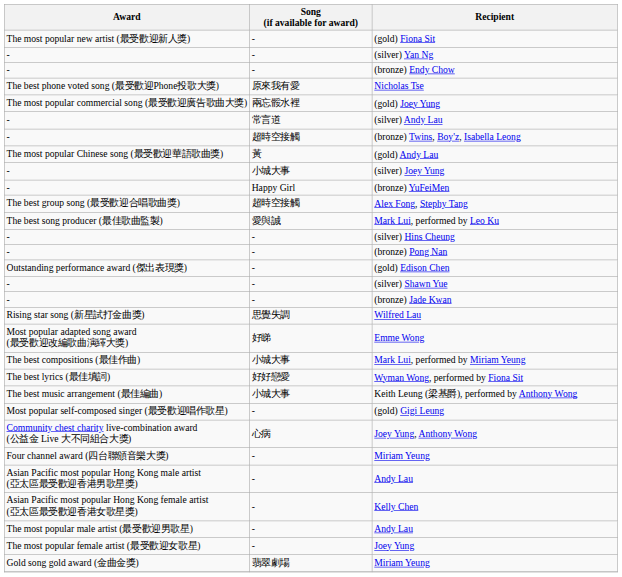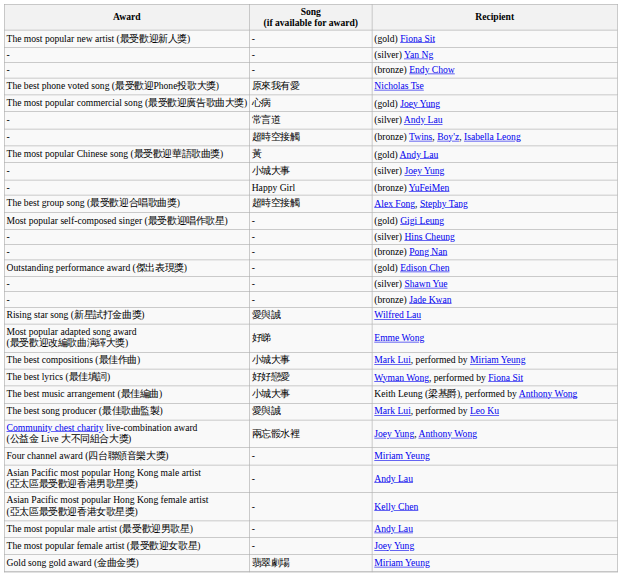(gold) Joey Yung | Song (if available for award): 兩忘骽水裡 -> 心病
rows swapped: (gold) Gigi Leung <-> Mark Lui, performed by Leo Ku
Wilfred Lau | Song (if available for award): 思覺失調 -> 愛與誠
Joey Yung, Anthony Wong | Song (if available for award): 心病 -> 兩忘骽水裡
